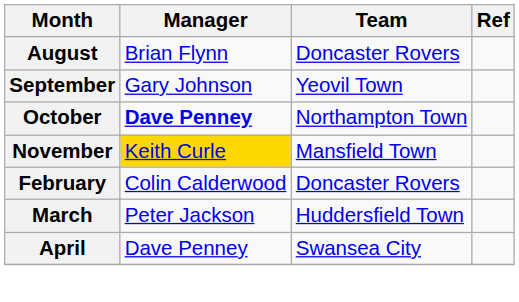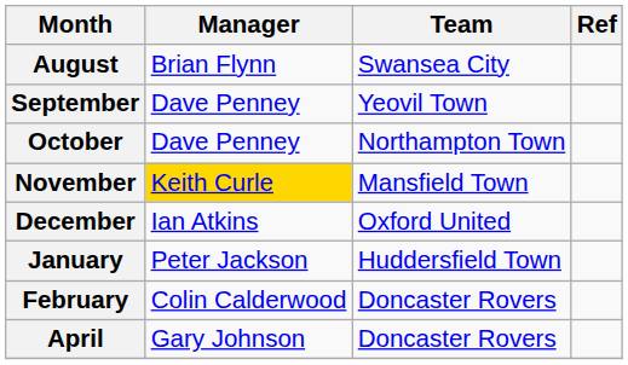August | Team: Doncaster Rovers -> Swansea City
September | Manager: Gary Johnson -> Dave Penney
October | Manager: bold -> normal
+ row: December | Ian Atkins | Oxford United
+ row: January | Peter Jackson | Huddersfield Town
- row: March | Peter Jackson | Huddersfield Town
April | Manager: Dave Penney -> Gary Johnson
April | Team: Swansea City -> Doncaster Rovers
